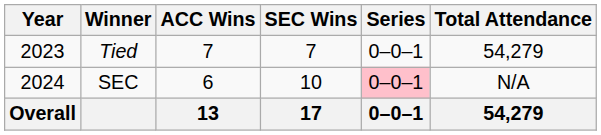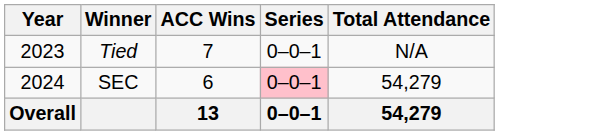- column: SEC Wins | 7 | 10 | 17
Tied | Total Attendance: 54,279 -> N/A
SEC | Total Attendance: N/A -> 54,279
